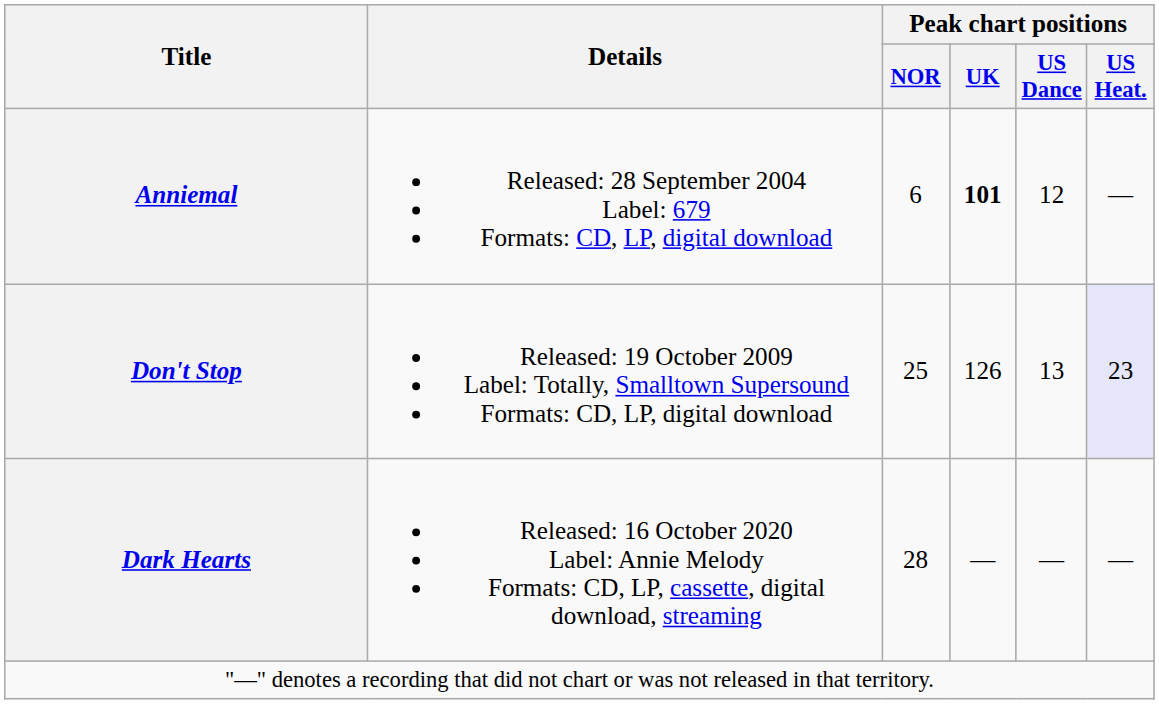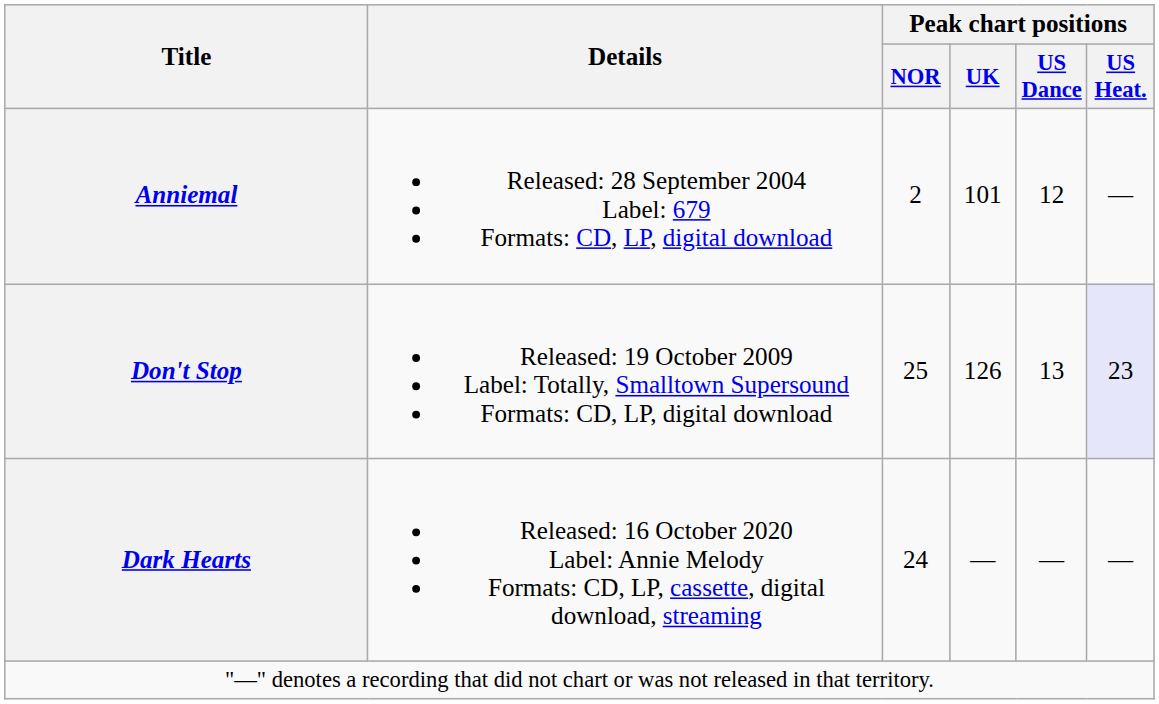Anniemal | Peak chart positions / NOR: 6 -> 2
Anniemal | Peak chart positions / UK: bold -> normal
Dark Hearts | Peak chart positions / NOR: 28 -> 24
